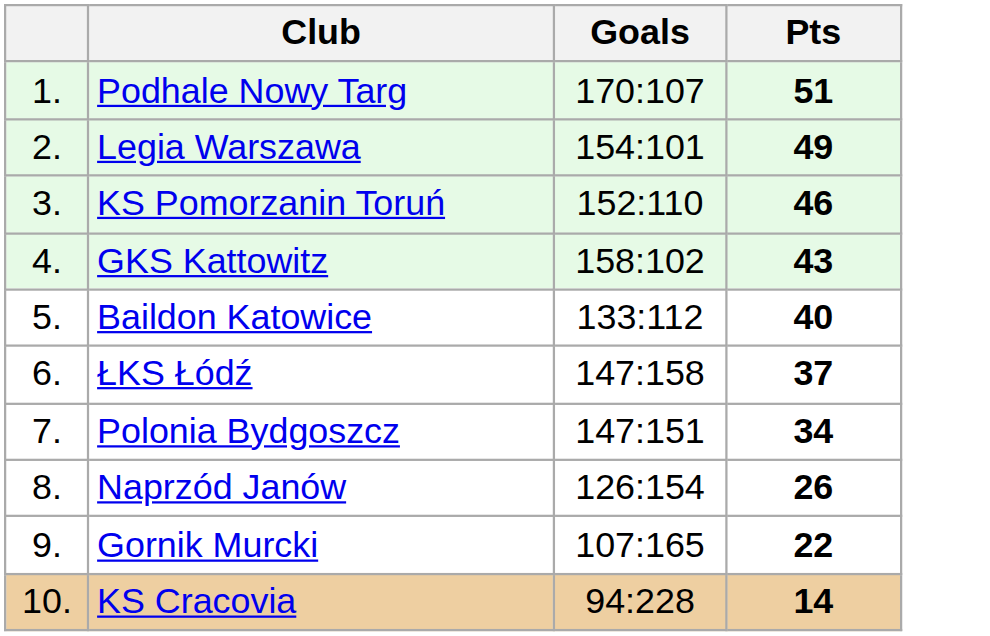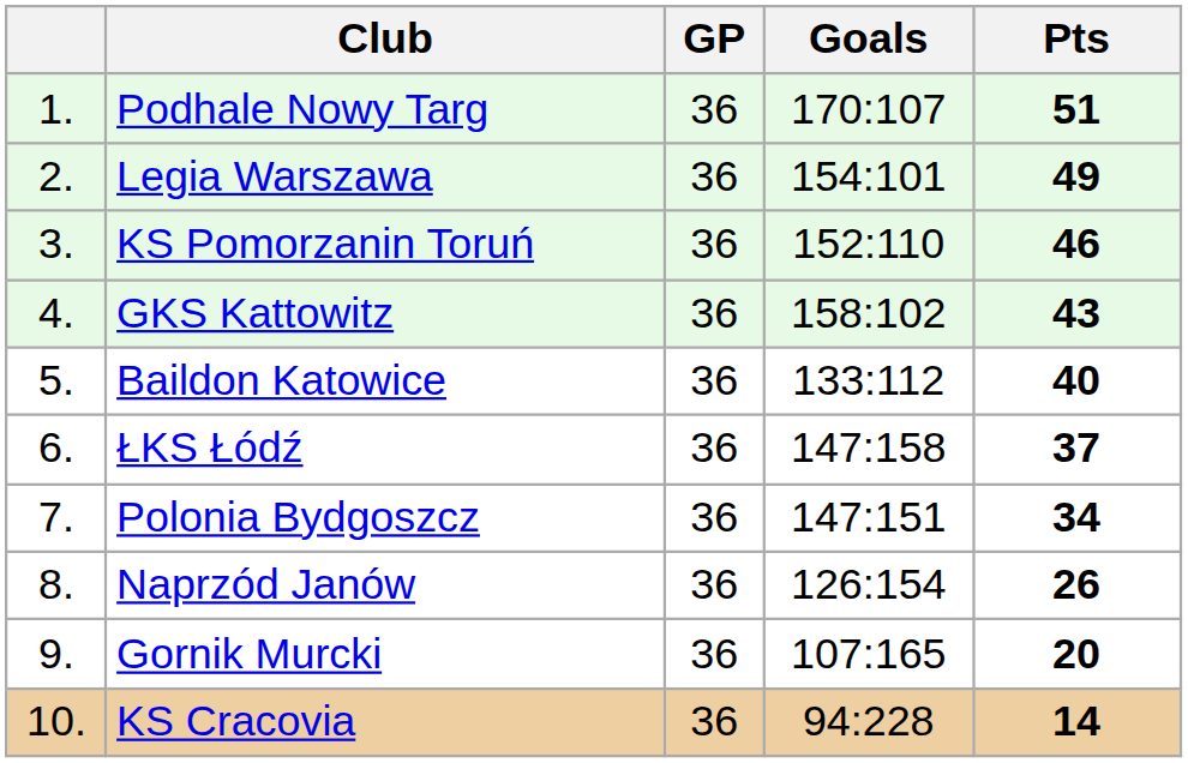+ column: GP | 36 | 36 | 36 | 36 | 36 | 36 | 36 | 36 | 36 | 36
Gornik Murcki | Pts: 22 -> 20
